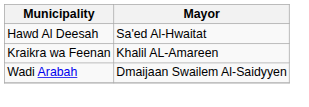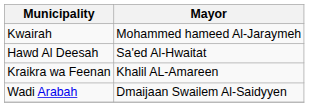+ row: Kwairah | Mohammed hameed Al-Jaraymeh
